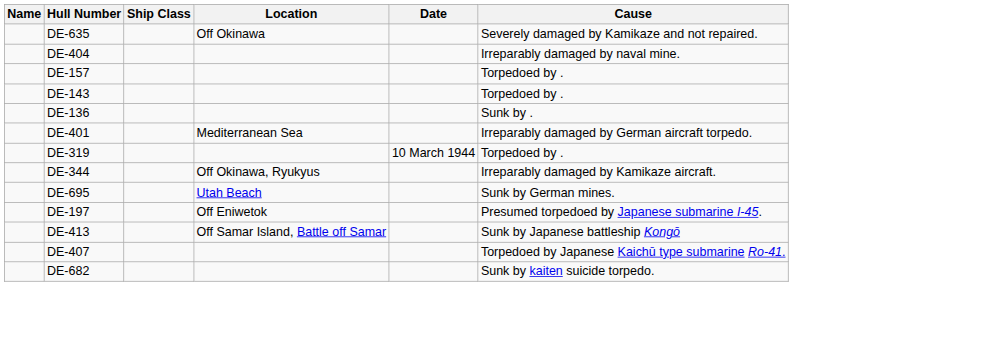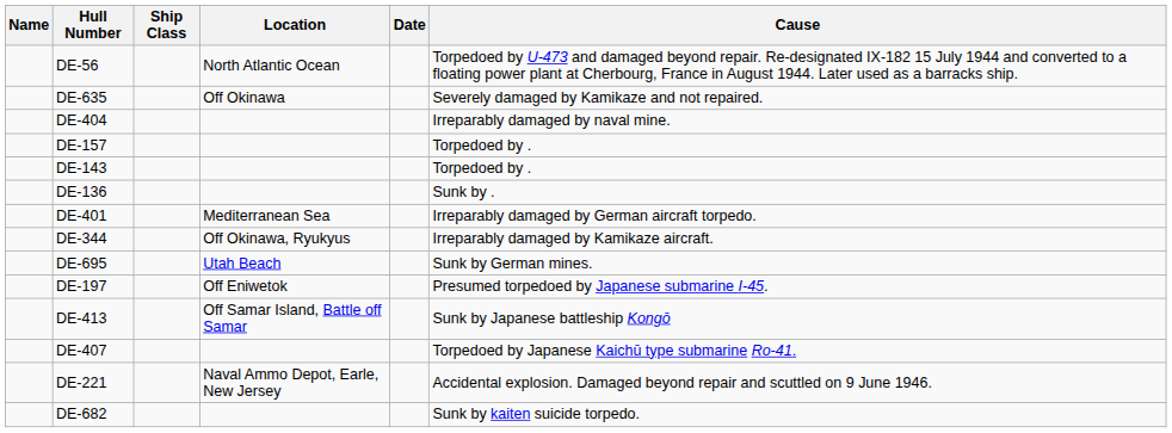+ row: DE-56 | North Atlantic Ocean | Torpedoed by U-473 and damaged beyond repair. Re-designated IX-182 15 July 1944 and converted to a floating power plant at Cherbourg, France in August 1944. Later used as a barracks ship.
- row: DE-319 | 10 March 1944 | Torpedoed by .
+ row: DE-221 | Naval Ammo Depot, Earle, New Jersey | Accidental explosion. Damaged beyond repair and scuttled on 9 June 1946.
